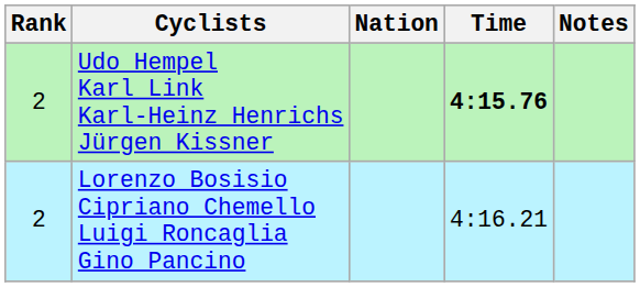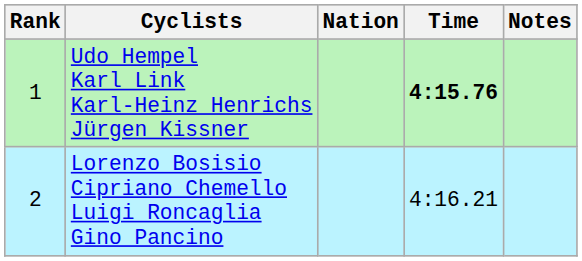Udo Hempel Karl Link Karl-Heinz Henrichs Jürgen Kissner | Rank: 2 -> 1
